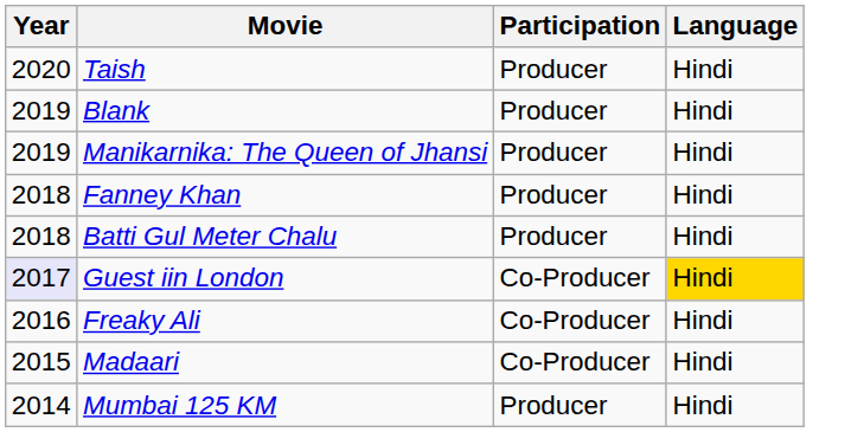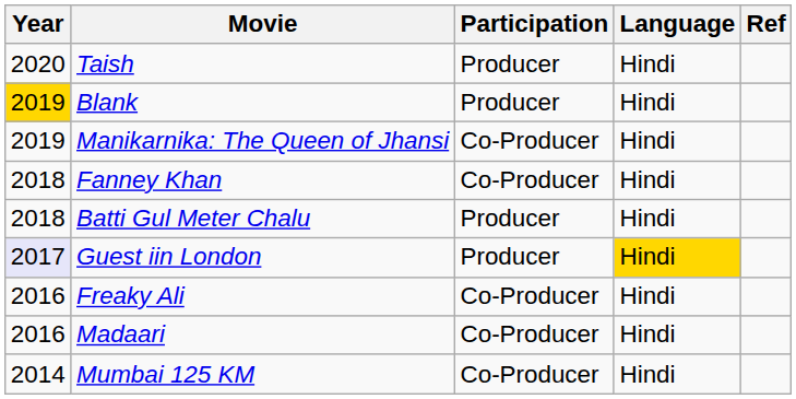+ column: Ref
Blank | Year: no background -> gold background
Manikarnika: The Queen of Jhansi | Participation: Producer -> Co-Producer
Fanney Khan | Participation: Producer -> Co-Producer
Guest iin London | Participation: Co-Producer -> Producer
Madaari | Year: 2015 -> 2016
Mumbai 125 KM | Participation: Producer -> Co-Producer
